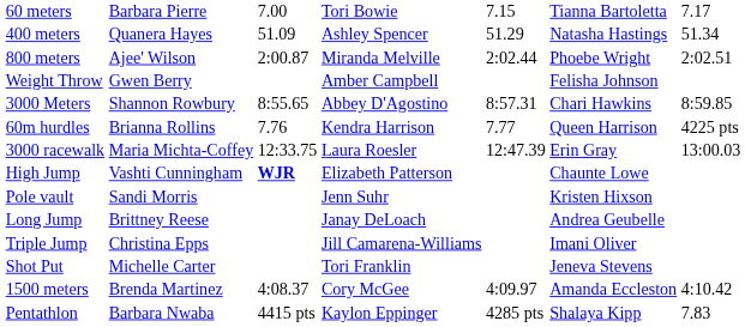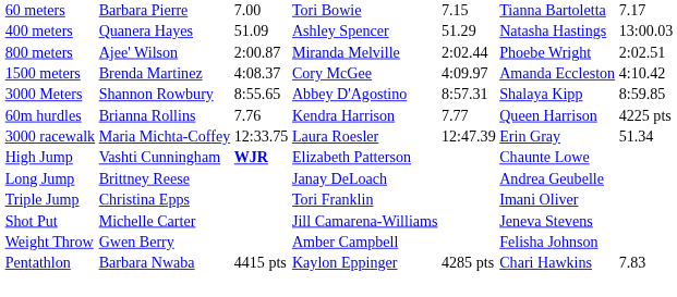400 meters | column 7: 51.34 -> 13:00.03
rows swapped: 1500 meters <-> Weight Throw
3000 Meters | column 6: Chari Hawkins -> Shalaya Kipp
3000 racewalk | column 7: 13:00.03 -> 51.34
- row: Pole vault | Sandi Morris | Jenn Suhr | Kristen Hixson
Triple Jump | column 4: Jill Camarena-Williams -> Tori Franklin
Shot Put | column 4: Tori Franklin -> Jill Camarena-Williams
Pentathlon | column 6: Shalaya Kipp -> Chari Hawkins
